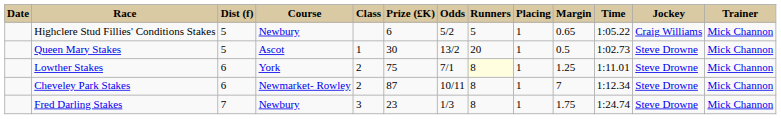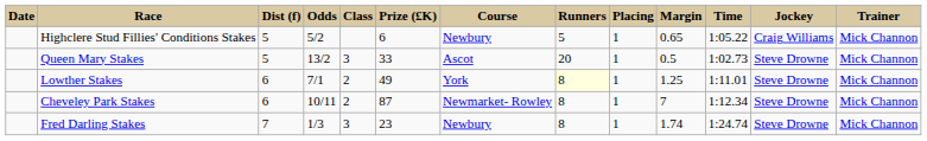columns swapped: Course <-> Odds
Queen Mary Stakes | Class: 1 -> 3
Queen Mary Stakes | Prize (£K): 30 -> 33
Lowther Stakes | Prize (£K): 75 -> 49
Fred Darling Stakes | Margin: 1.75 -> 1.74
